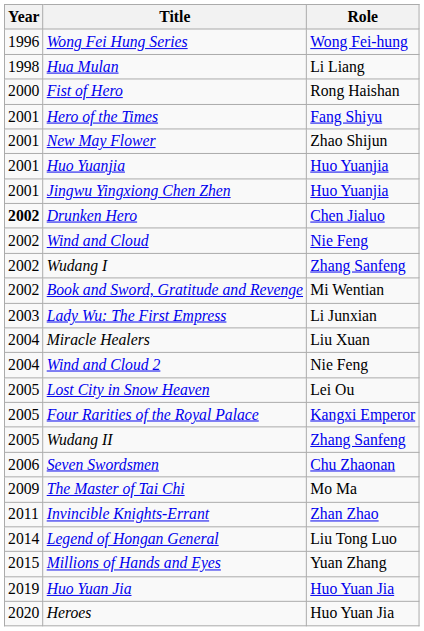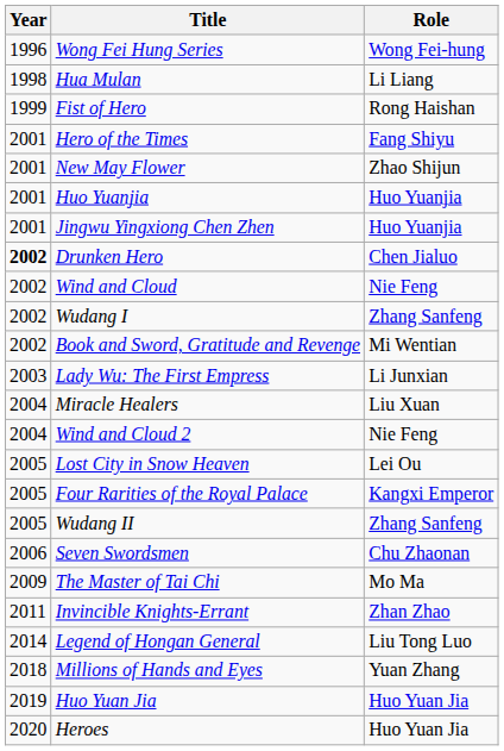Fist of Hero | Year: 2000 -> 1999
Millions of Hands and Eyes | Year: 2015 -> 2018
